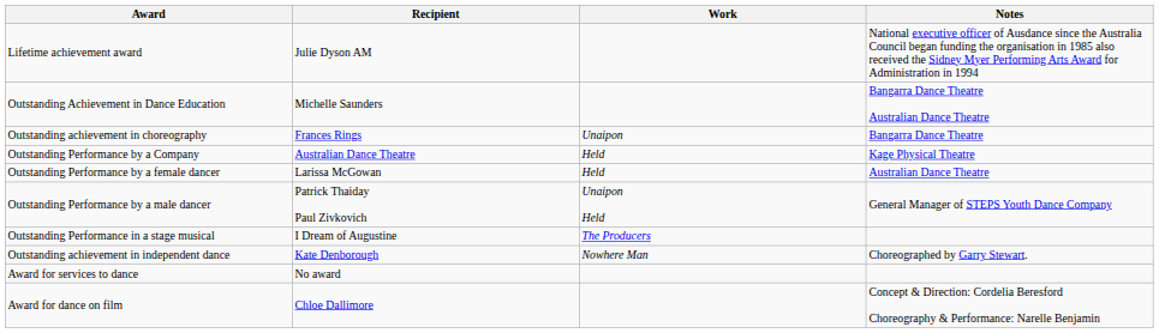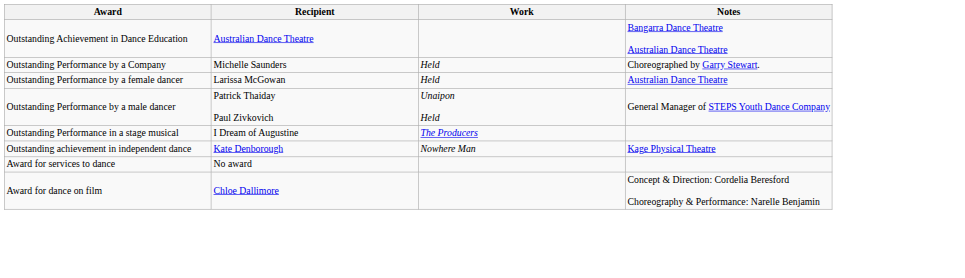- row: Lifetime achievement award | Julie Dyson AM | National executive officer of Ausdance since the Australia Council began funding the organisation in 1985 also received the Sidney Myer Performing Arts Award for Administration in 1994
Outstanding Achievement in Dance Education | Recipient: Michelle Saunders -> Australian Dance Theatre
- row: Outstanding achievement in choreography | Frances Rings | Unaipon | Bangarra Dance Theatre
Outstanding Performance by a Company | Recipient: Australian Dance Theatre -> Michelle Saunders
Outstanding Performance by a Company | Notes: Kage Physical Theatre -> Choreographed by Garry Stewart.
Outstanding achievement in independent dance | Notes: Choreographed by Garry Stewart. -> Kage Physical Theatre
